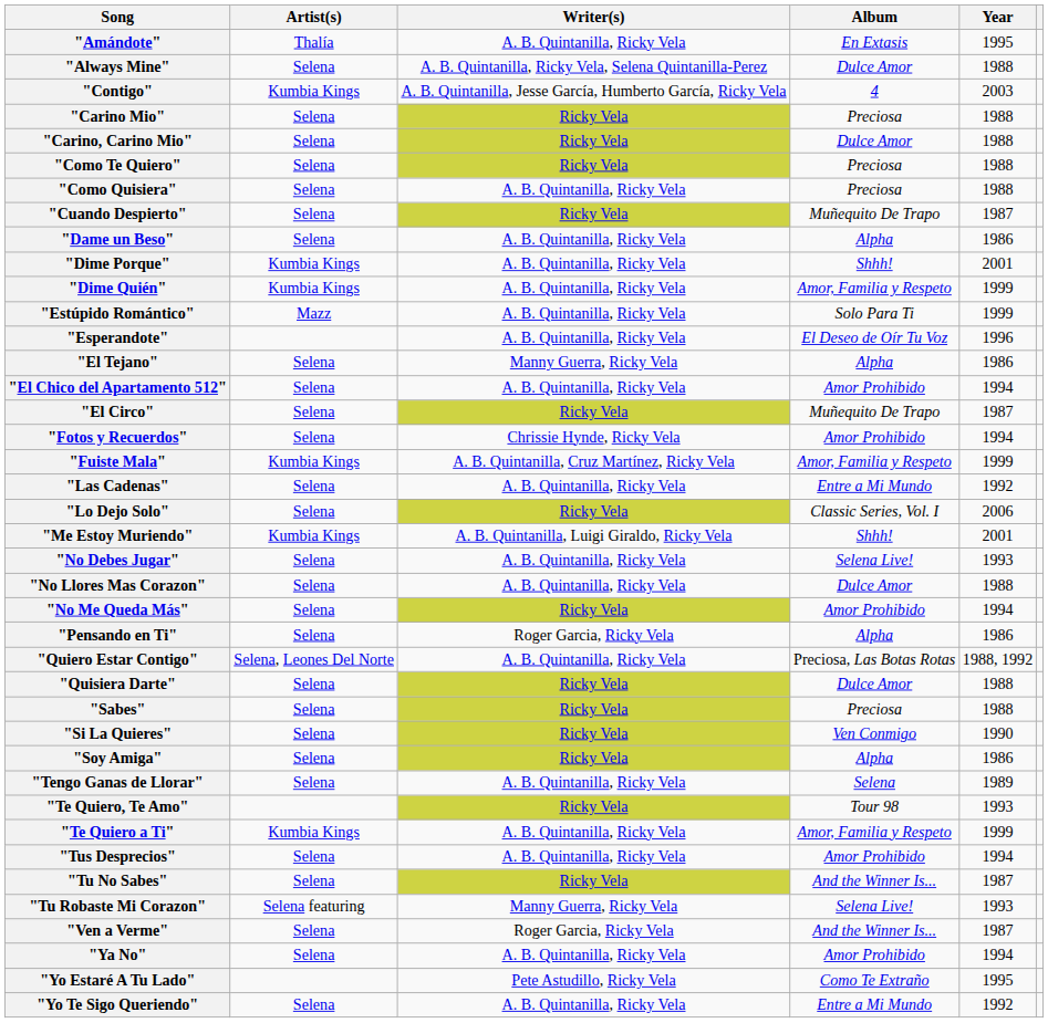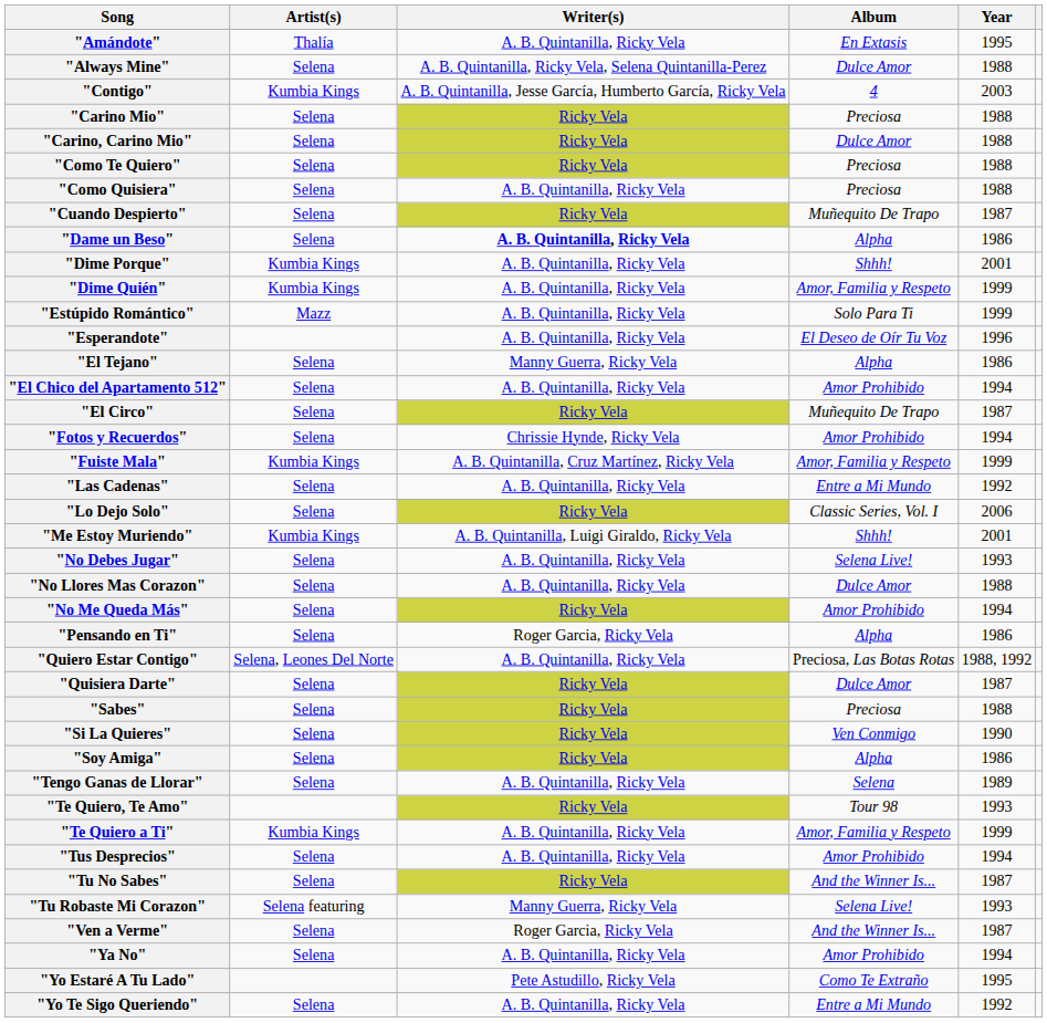"Dame un Beso" | Writer(s): normal -> bold
"Quisiera Darte" | Year: 1988 -> 1987
